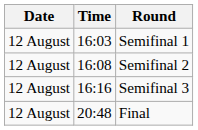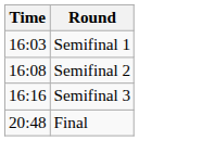- column: Date | 12 August | 12 August | 12 August | 12 August
